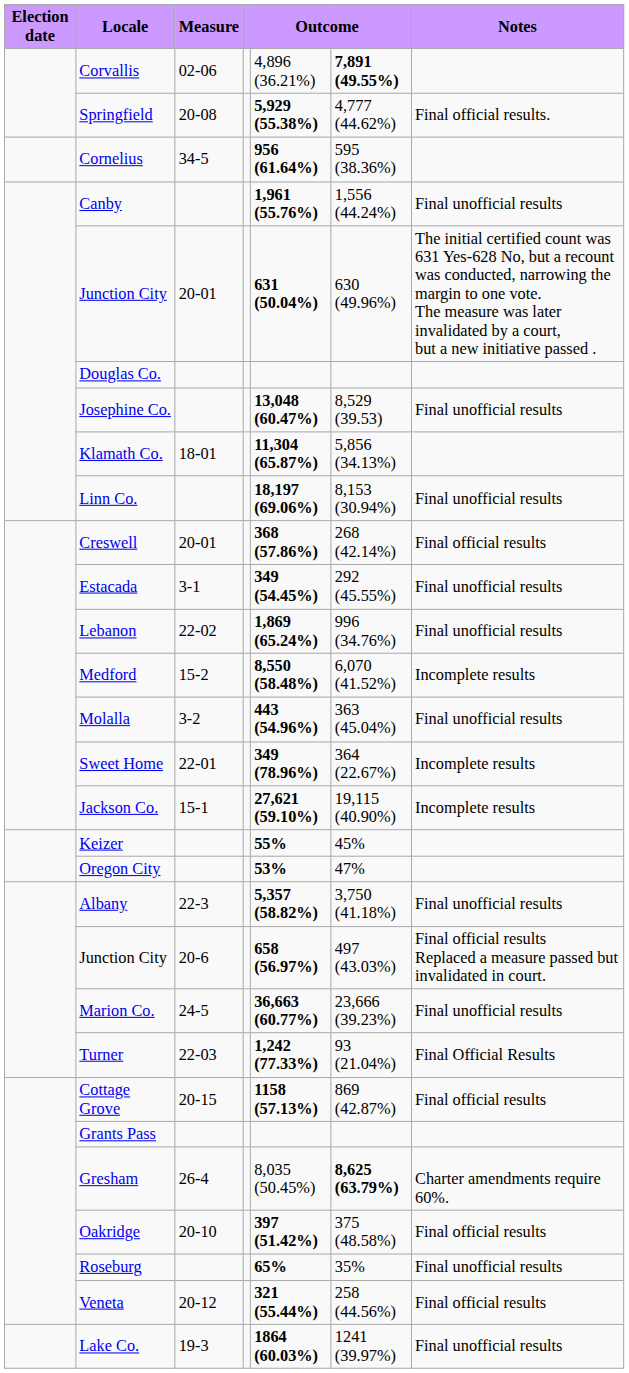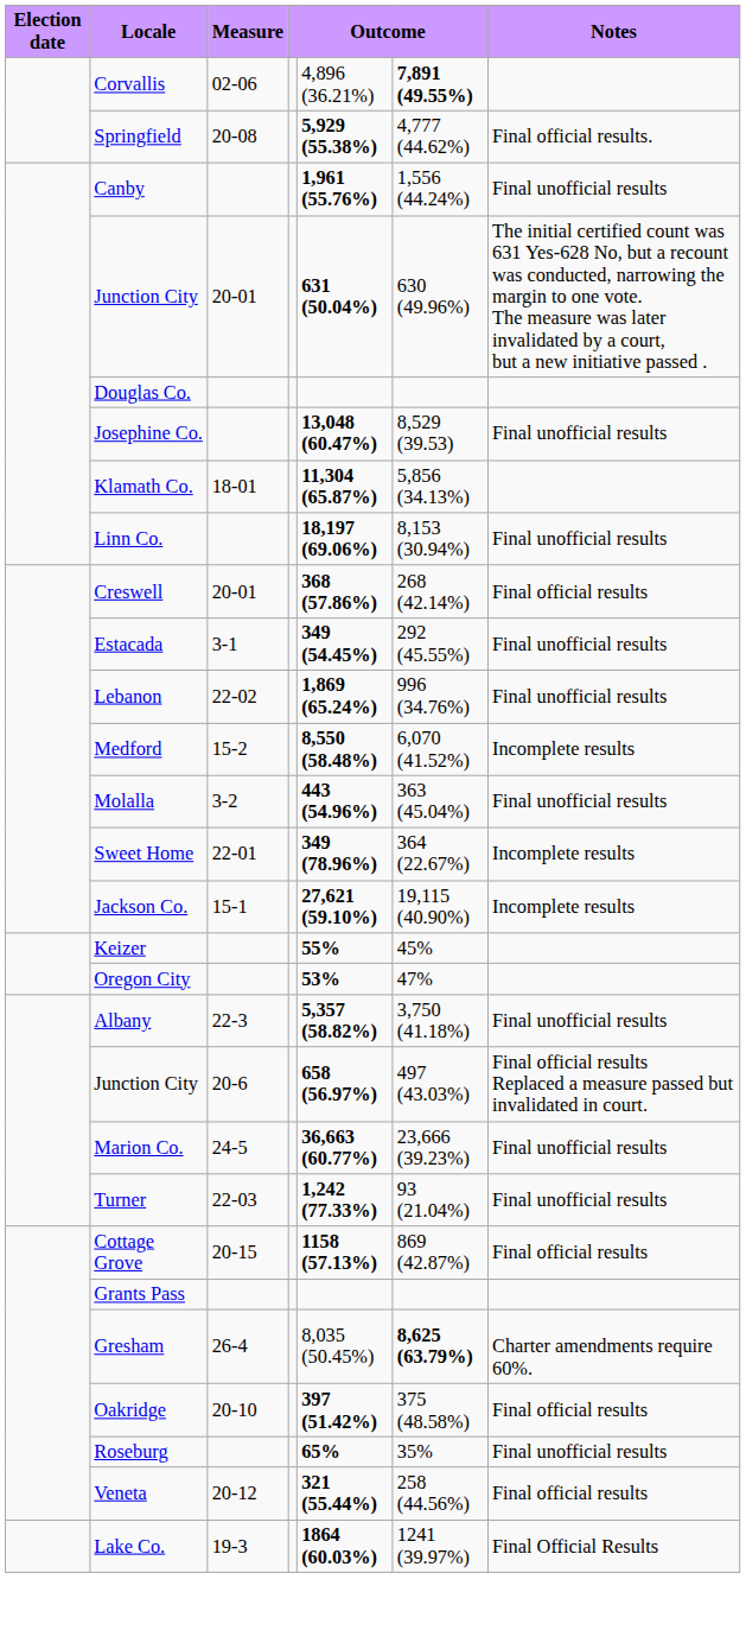- row: Cornelius | 34-5 | 956 (61.64%) | 595 (38.36%)
Turner | Notes: Final Official Results -> Final unofficial results
Lake Co. | Notes: Final unofficial results -> Final Official Results
